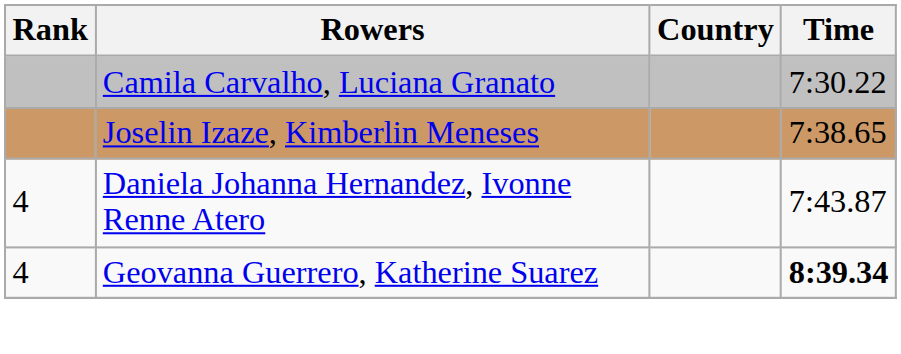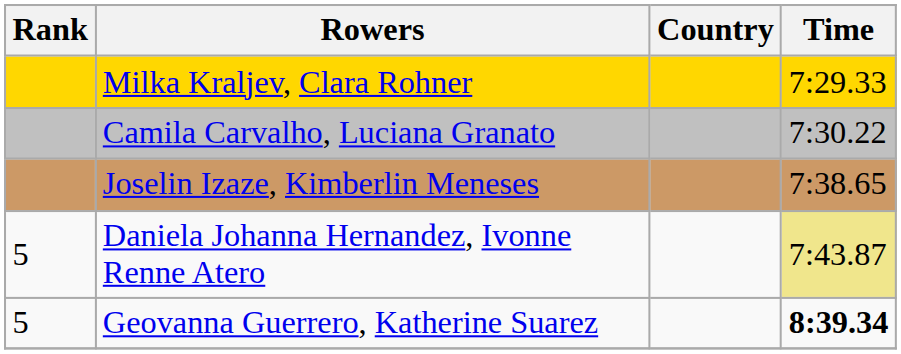+ row: Milka Kraljev, Clara Rohner | 7:29.33
Daniela Johanna Hernandez, Ivonne Renne Atero | Rank: 4 -> 5
Daniela Johanna Hernandez, Ivonne Renne Atero | Time: no background -> khaki background
Geovanna Guerrero, Katherine Suarez | Rank: 4 -> 5
